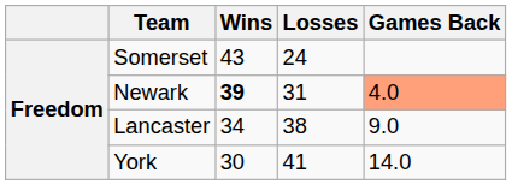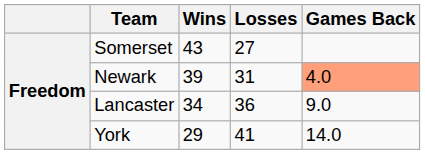Somerset | Losses: 24 -> 27
Newark | Wins: bold -> normal
Lancaster | Losses: 38 -> 36
York | Wins: 30 -> 29
